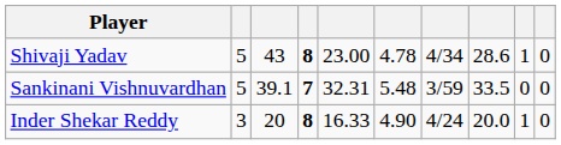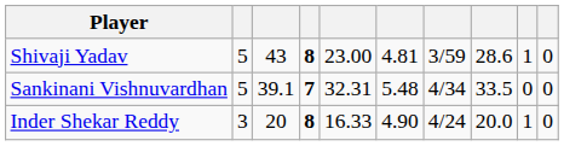Shivaji Yadav | column 6: 4.78 -> 4.81
Shivaji Yadav | column 7: 4/34 -> 3/59
Sankinani Vishnuvardhan | column 7: 3/59 -> 4/34
